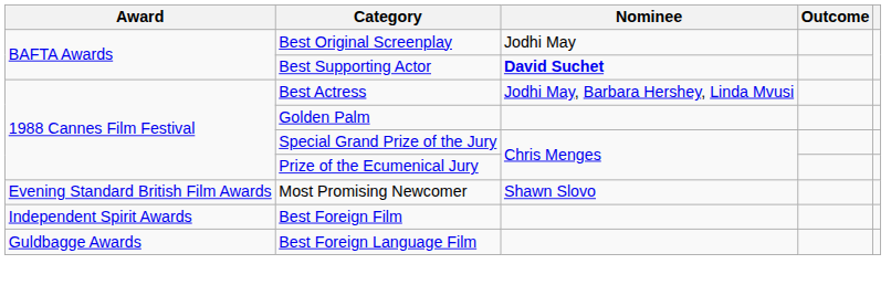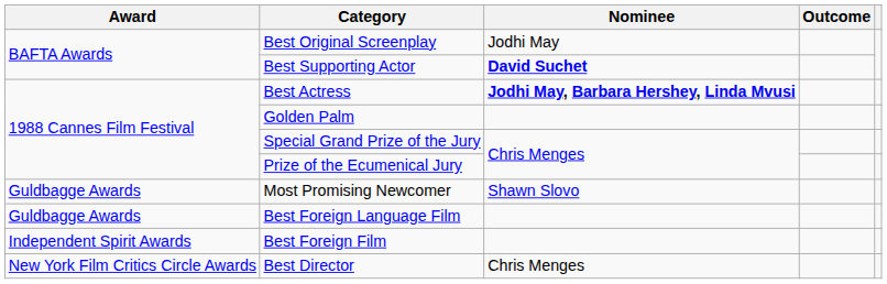Best Actress | Nominee: normal -> bold
Most Promising Newcomer | Award: Evening Standard British Film Awards -> Guldbagge Awards
rows swapped: Best Foreign Language Film <-> Best Foreign Film
+ row: New York Film Critics Circle Awards | Best Director | Chris Menges
